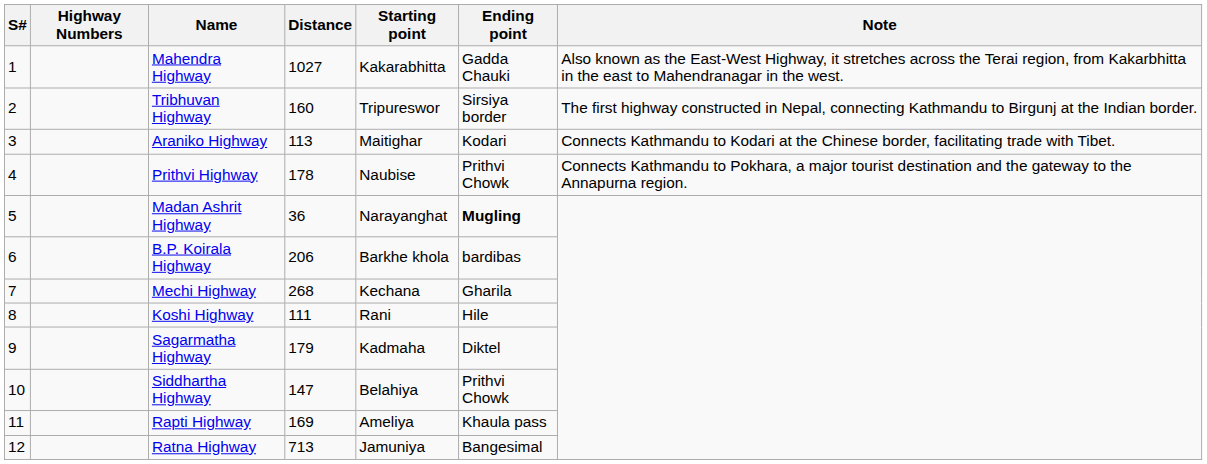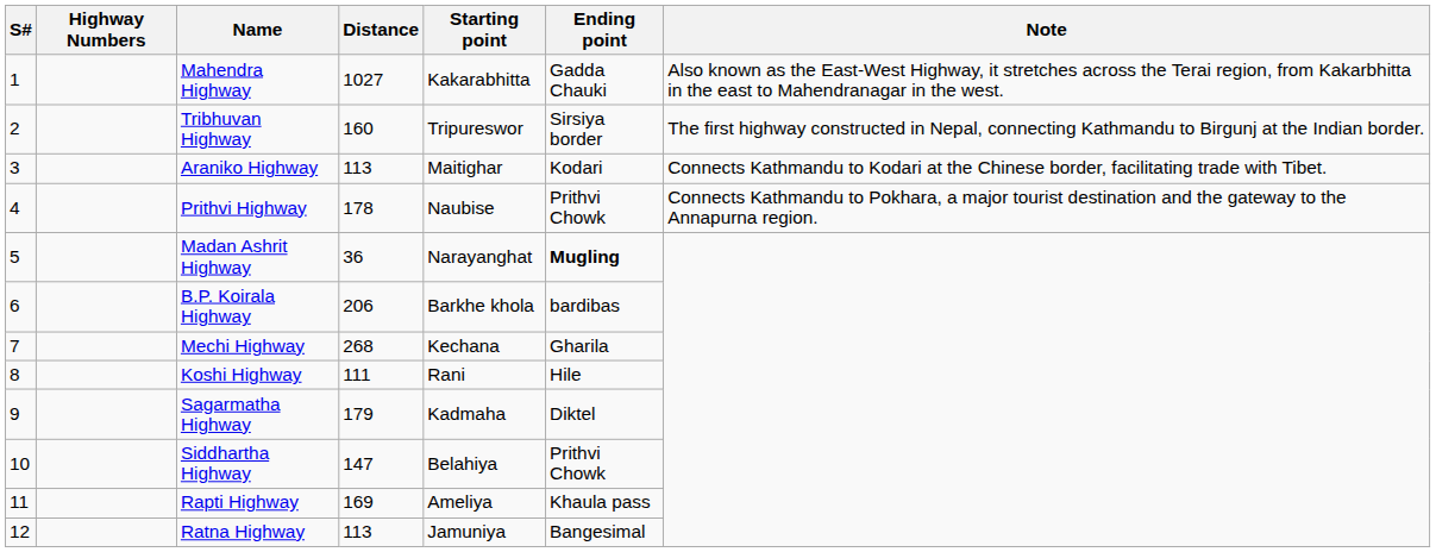Ratna Highway | Distance: 713 -> 113
